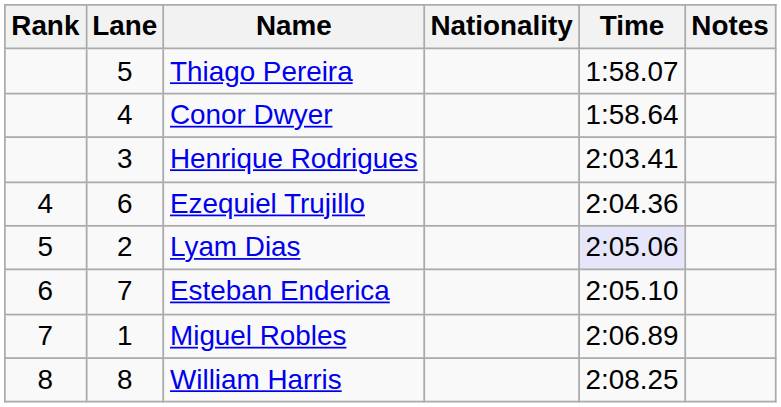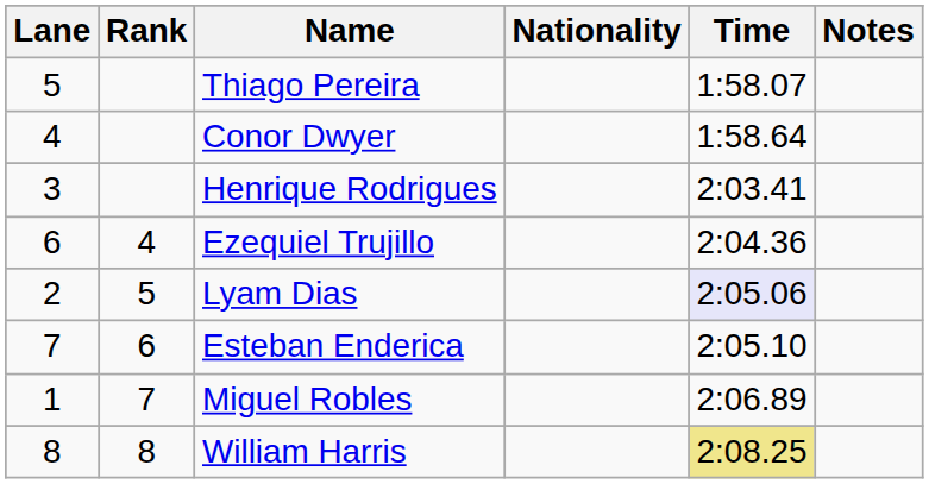columns swapped: Rank <-> Lane
William Harris | Time: no background -> khaki background
